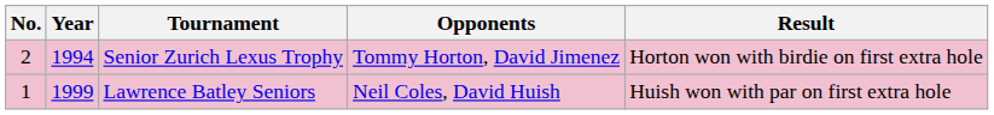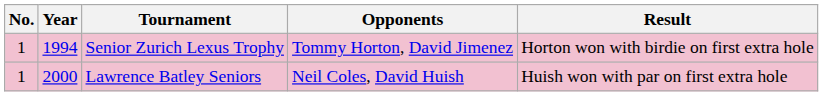Senior Zurich Lexus Trophy | No.: 2 -> 1
Lawrence Batley Seniors | Year: 1999 -> 2000
